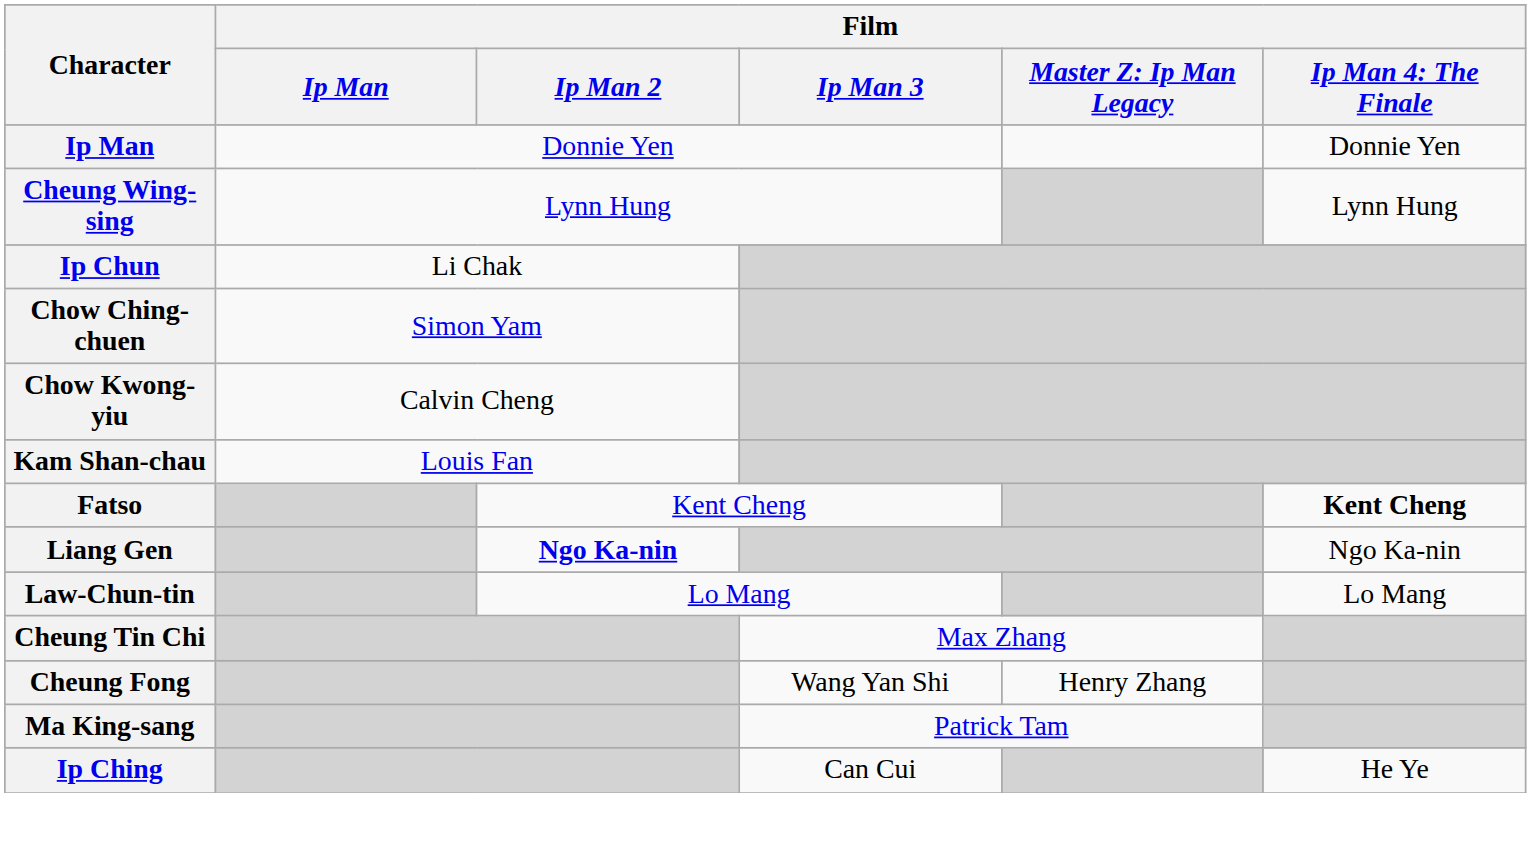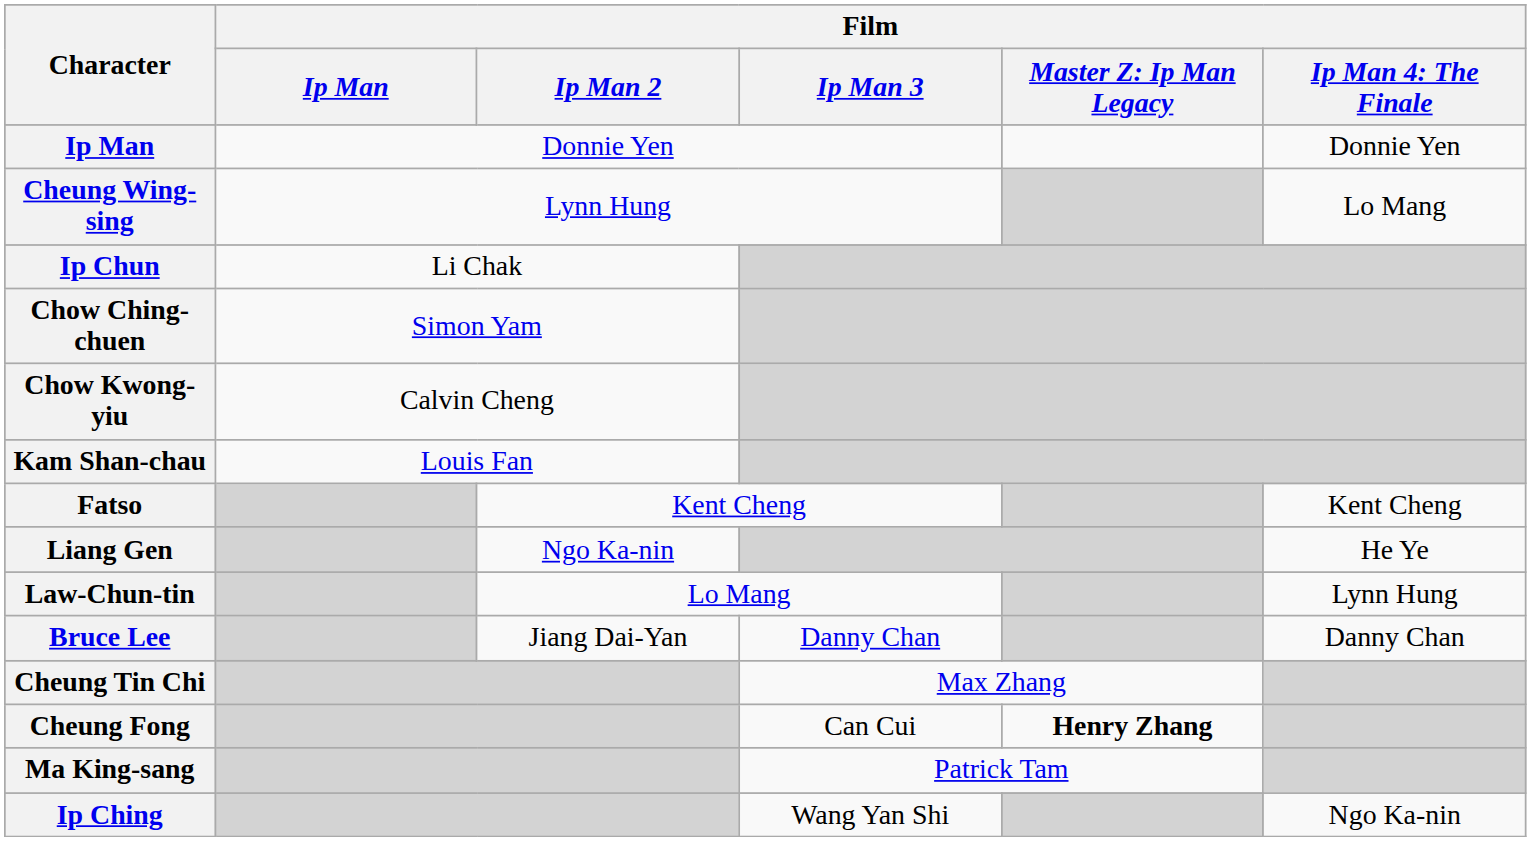Cheung Wing-sing | column 6: Lynn Hung -> Lo Mang
Fatso | column 6: bold -> normal
Liang Gen | Film / Ip Man 2: bold -> normal
Liang Gen | column 6: Ngo Ka-nin -> He Ye
Law-Chun-tin | column 6: Lo Mang -> Lynn Hung
+ row: Bruce Lee | Jiang Dai-Yan | Danny Chan | Danny Chan
Cheung Fong | Film / Ip Man 3: Wang Yan Shi -> Can Cui
Cheung Fong | column 5: normal -> bold
Ip Ching | Film / Ip Man 3: Can Cui -> Wang Yan Shi
Ip Ching | column 6: He Ye -> Ngo Ka-nin
